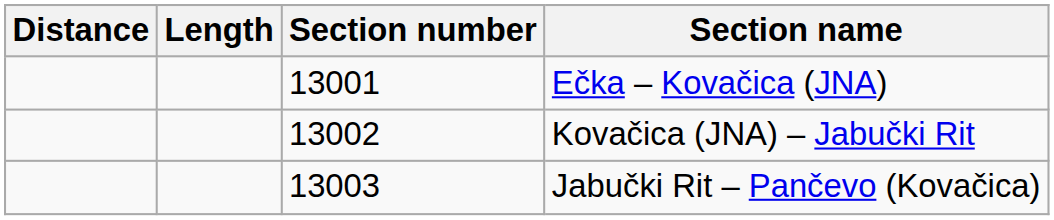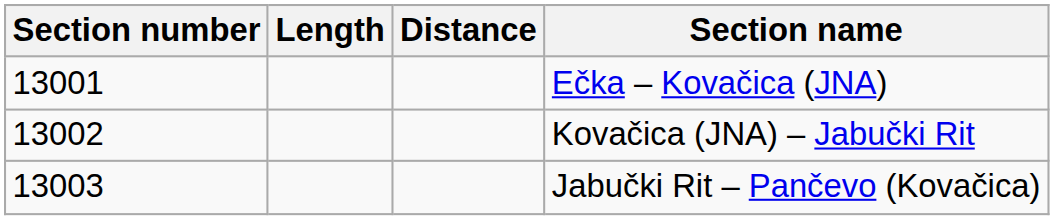columns swapped: Section number <-> Distance
